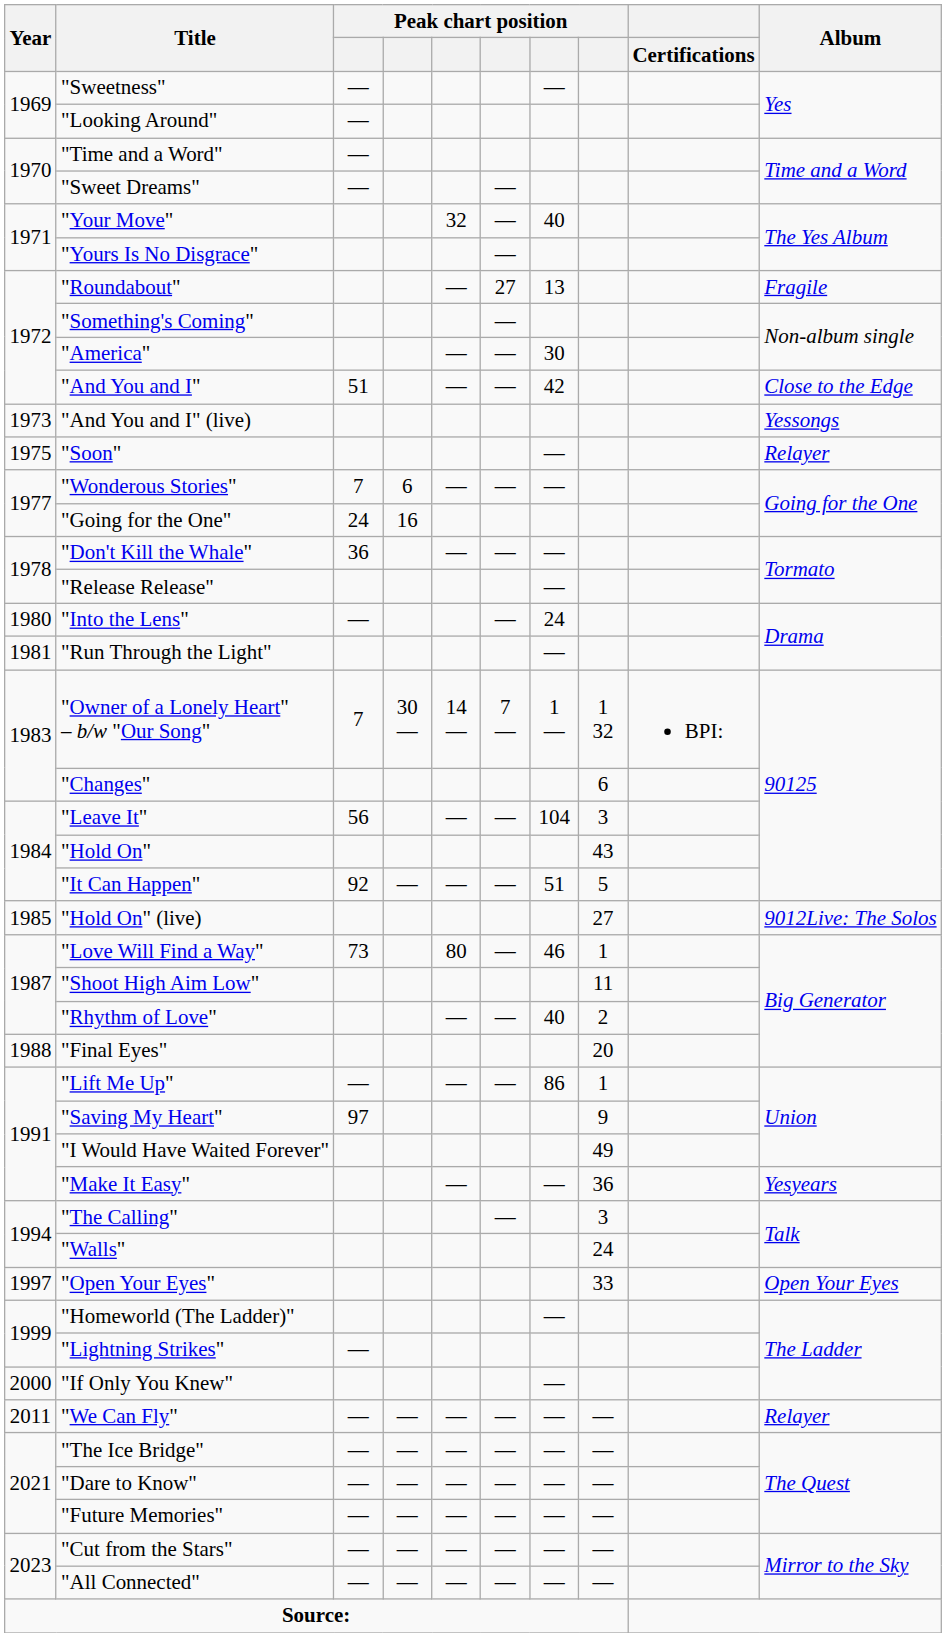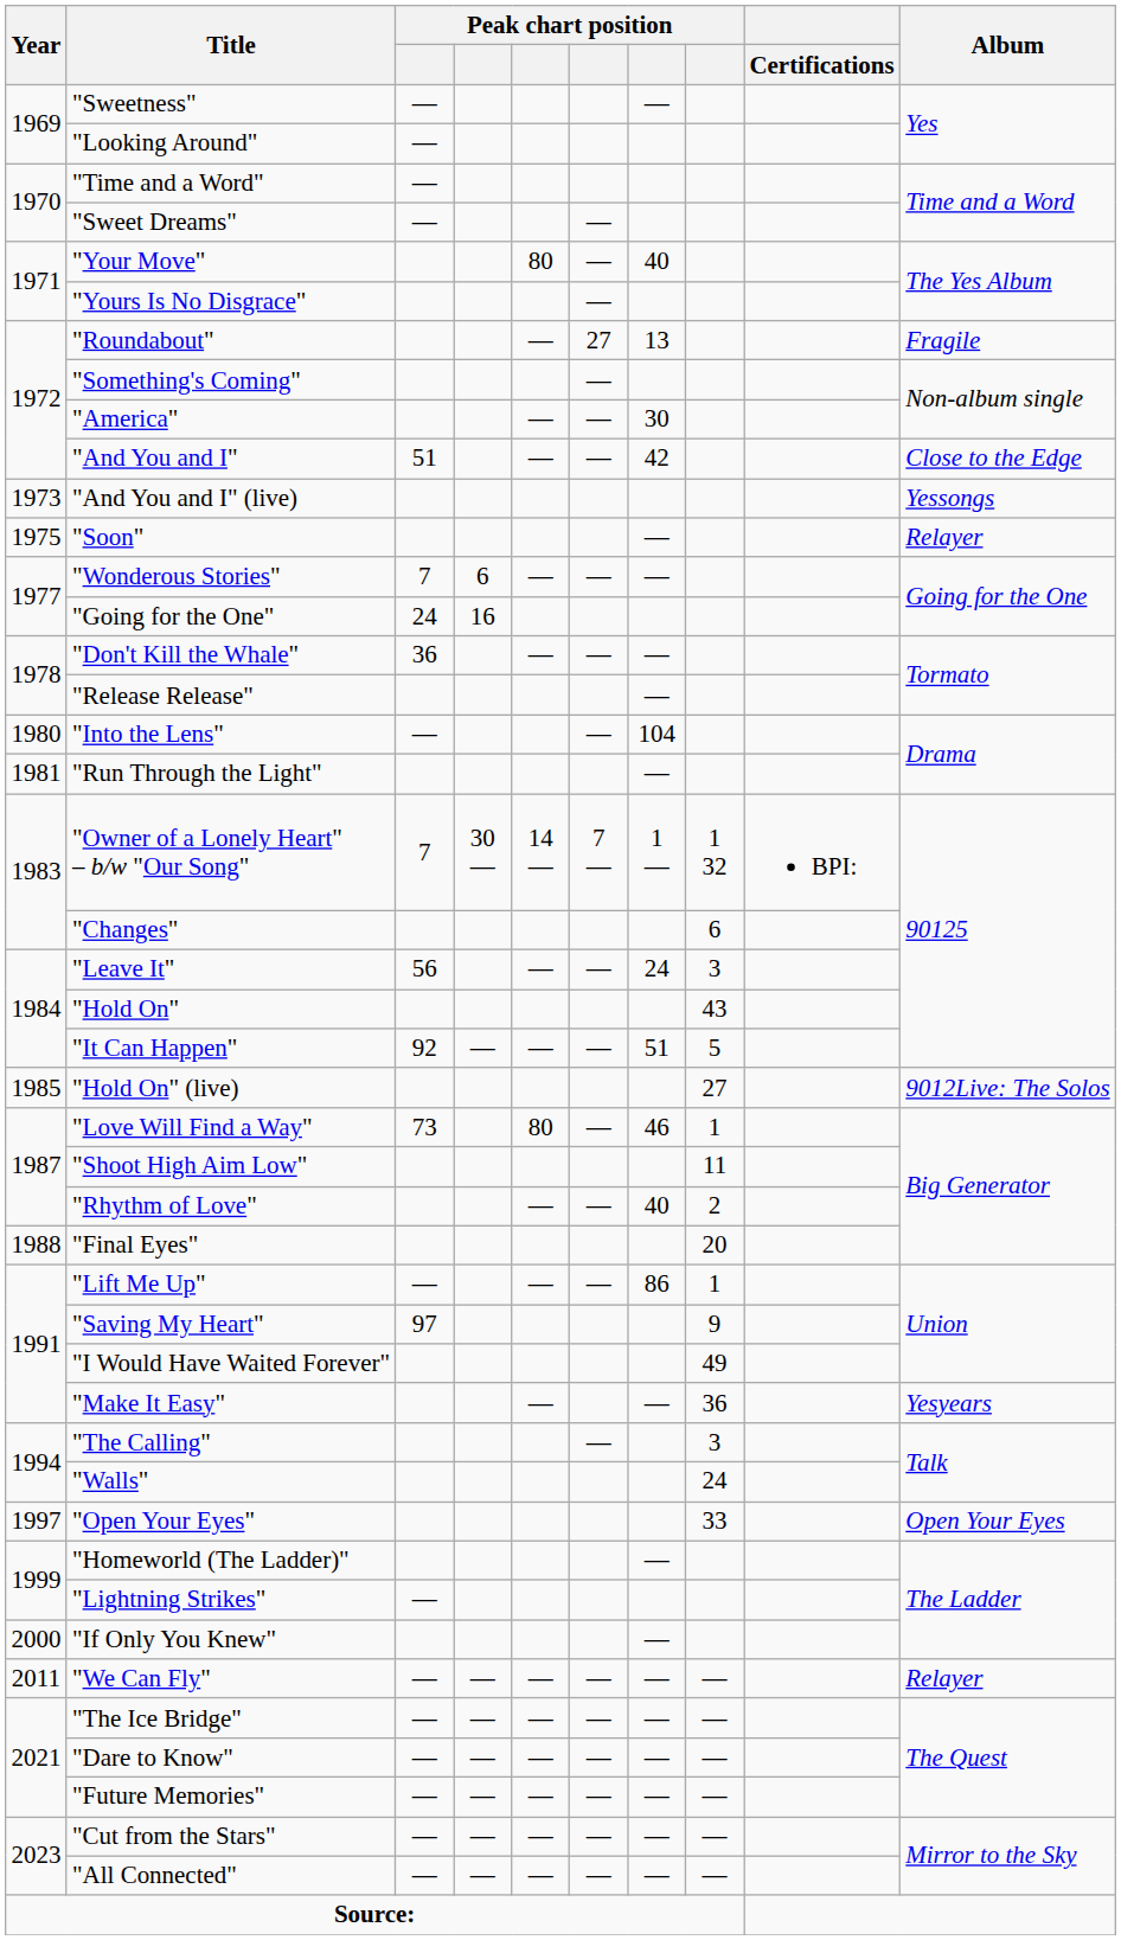"Your Move" | column 5: 32 -> 80
"Into the Lens" | column 7: 24 -> 104
"Leave It" | column 7: 104 -> 24
